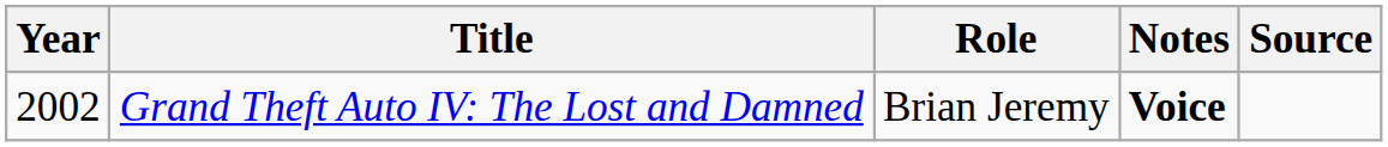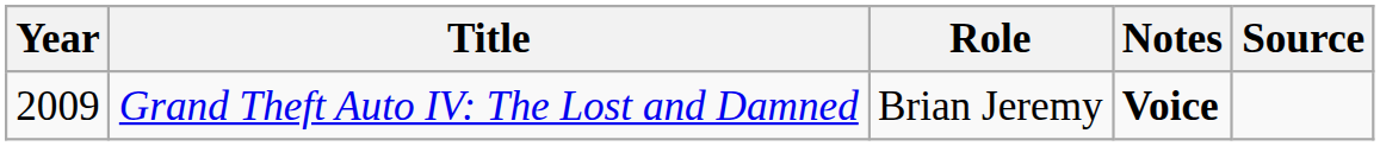Grand Theft Auto IV: The Lost and Damned | Year: 2002 -> 2009
